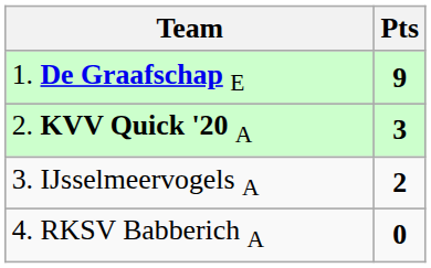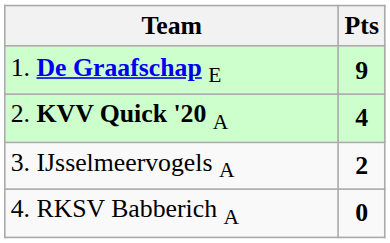2. KVV Quick '20 A | Pts: 3 -> 4
